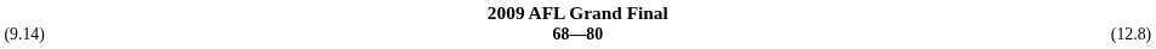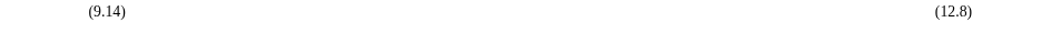- column: 2009 AFL Grand Final | 68—80
